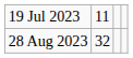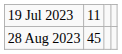28 Aug 2023 | column 2: 32 -> 45
